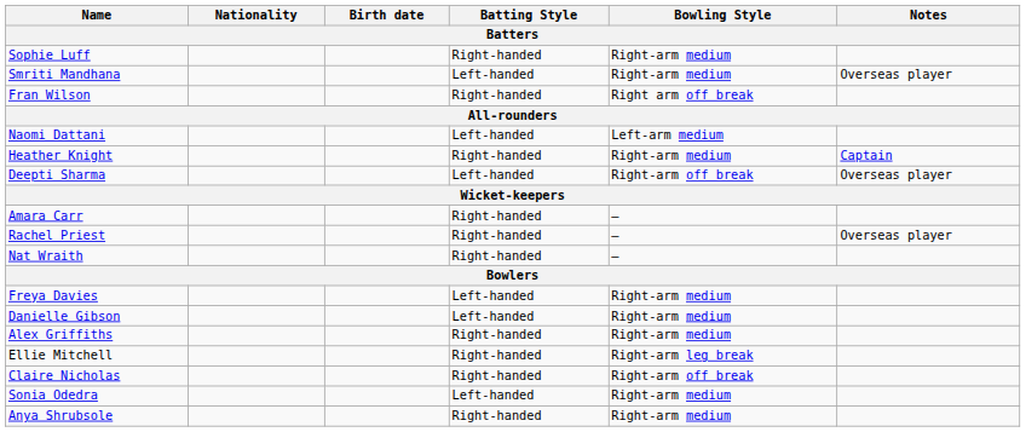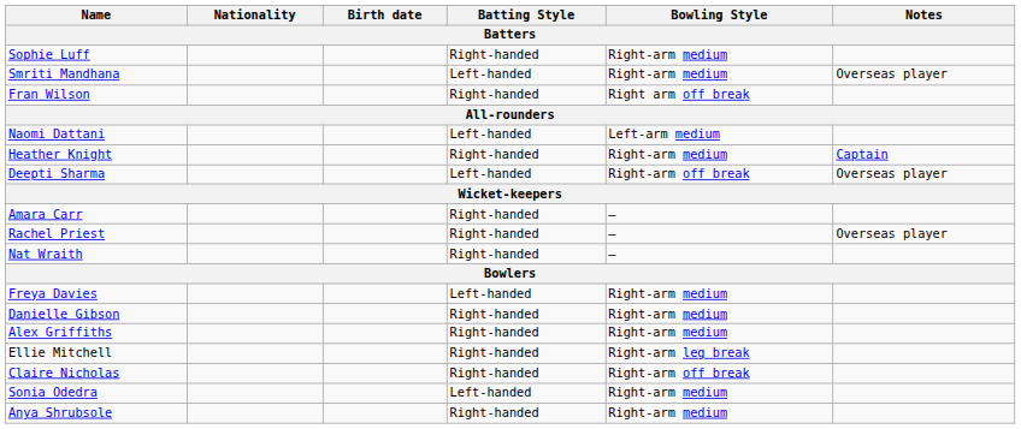Danielle Gibson | Batting Style: Left-handed -> Right-handed
